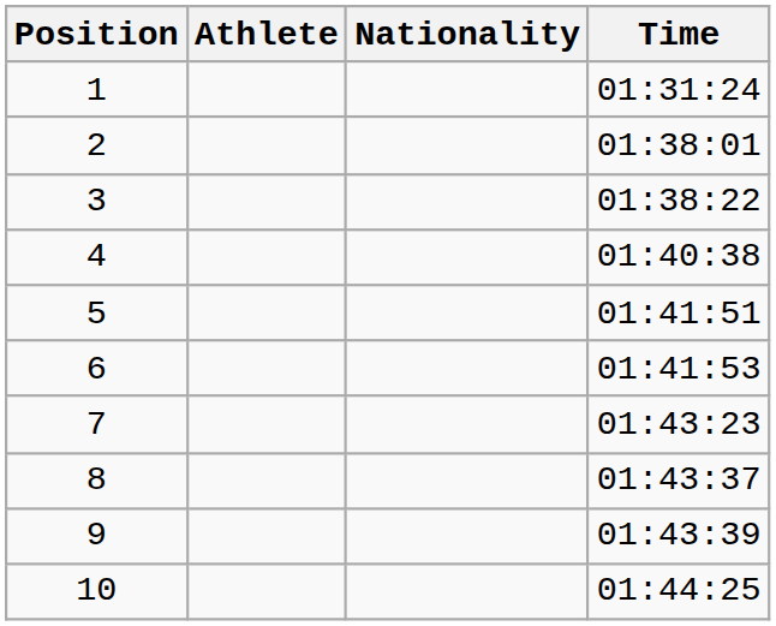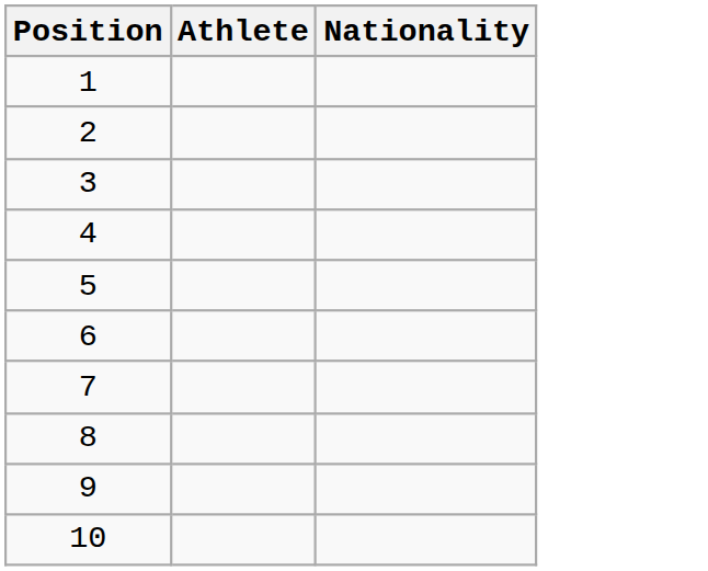- column: Time | 01:31:24 | 01:38:01 | 01:38:22 | 01:40:38 | 01:41:51 | 01:41:53 | 01:43:23 | 01:43:37 | 01:43:39 | 01:44:25
